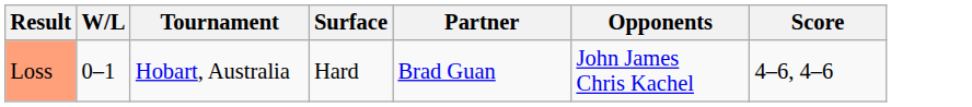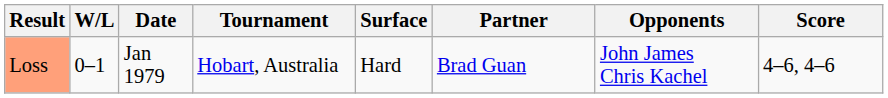+ column: Date | Jan 1979
